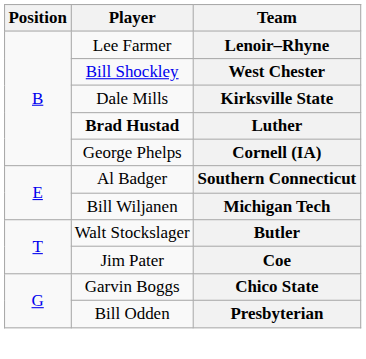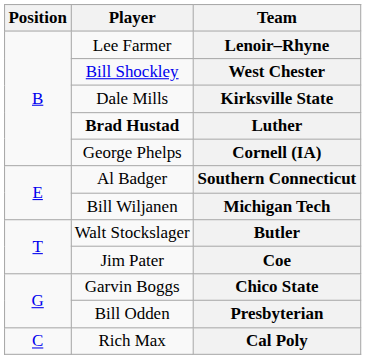+ row: C | Rich Max | Cal Poly
